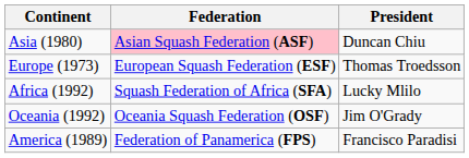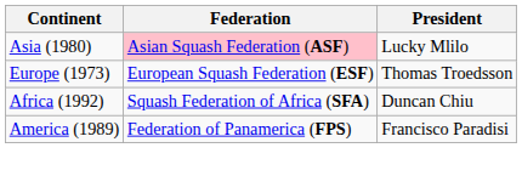Asia (1980) | President: Duncan Chiu -> Lucky Mlilo
Africa (1992) | President: Lucky Mlilo -> Duncan Chiu
- row: Oceania (1992) | Oceania Squash Federation (OSF) | Jim O'Grady
